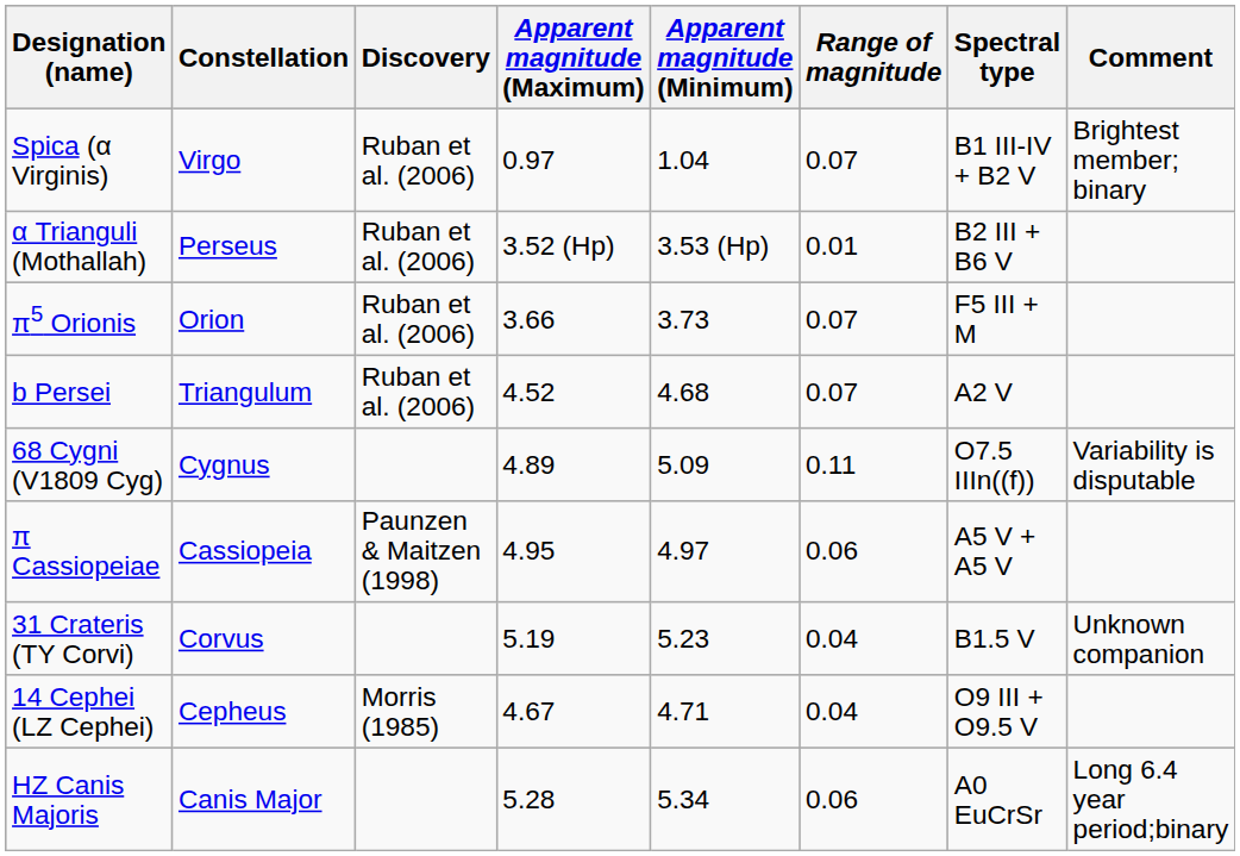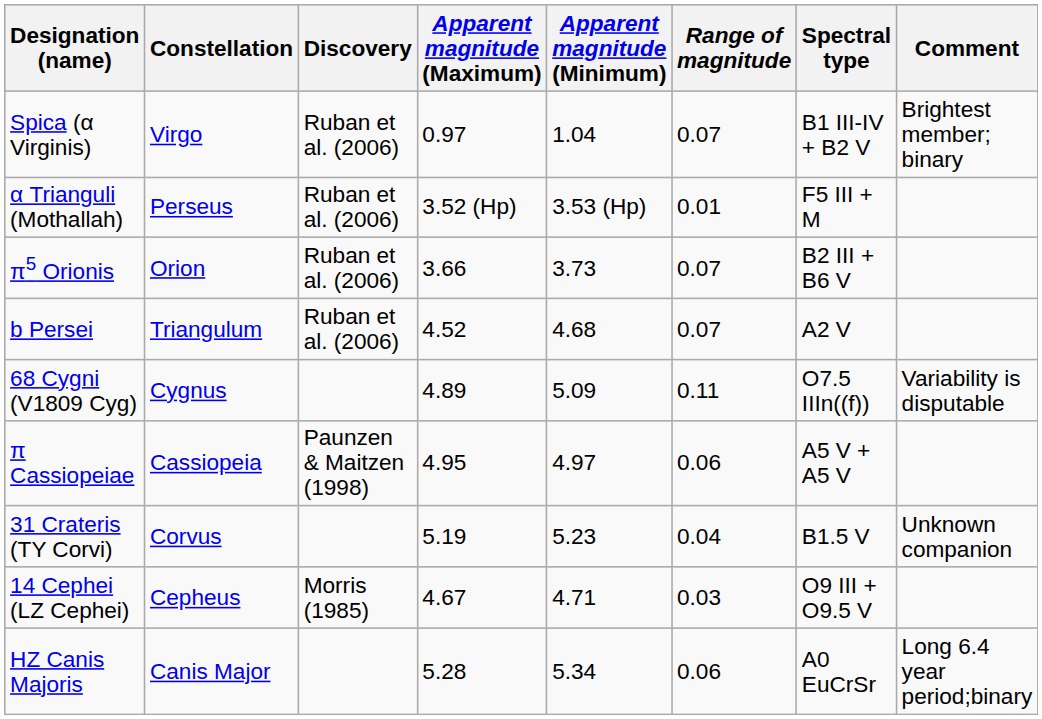α Trianguli (Mothallah) | Spectral type: B2 III + B6 V -> F5 III + M
π5 Orionis | Spectral type: F5 III + M -> B2 III + B6 V
14 Cephei (LZ Cephei) | Range of magnitude: 0.04 -> 0.03
